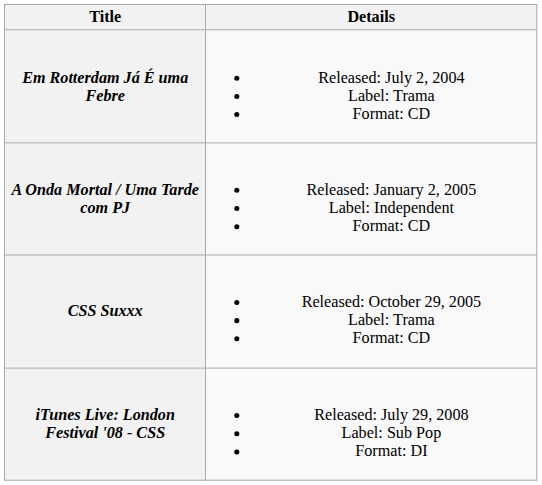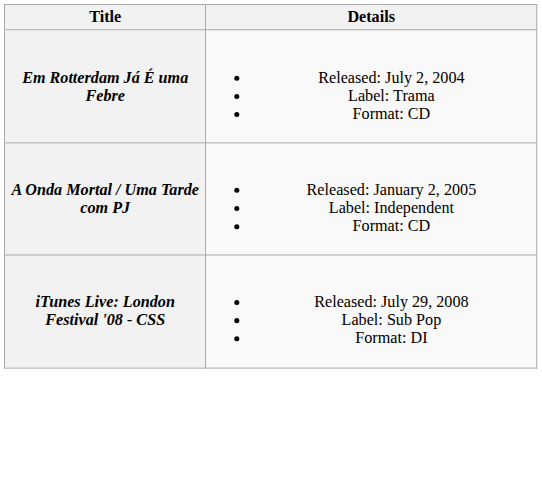- row: CSS Suxxx | Released: October 29, 2005 Label: Trama Format: CD
